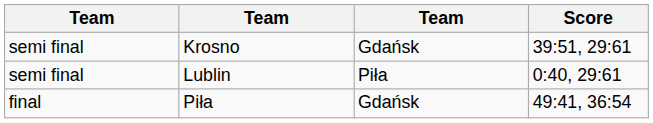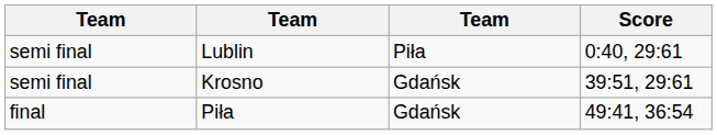rows swapped: Krosno <-> Lublin
